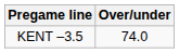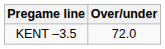KENT –3.5 | Over/under: 74.0 -> 72.0
